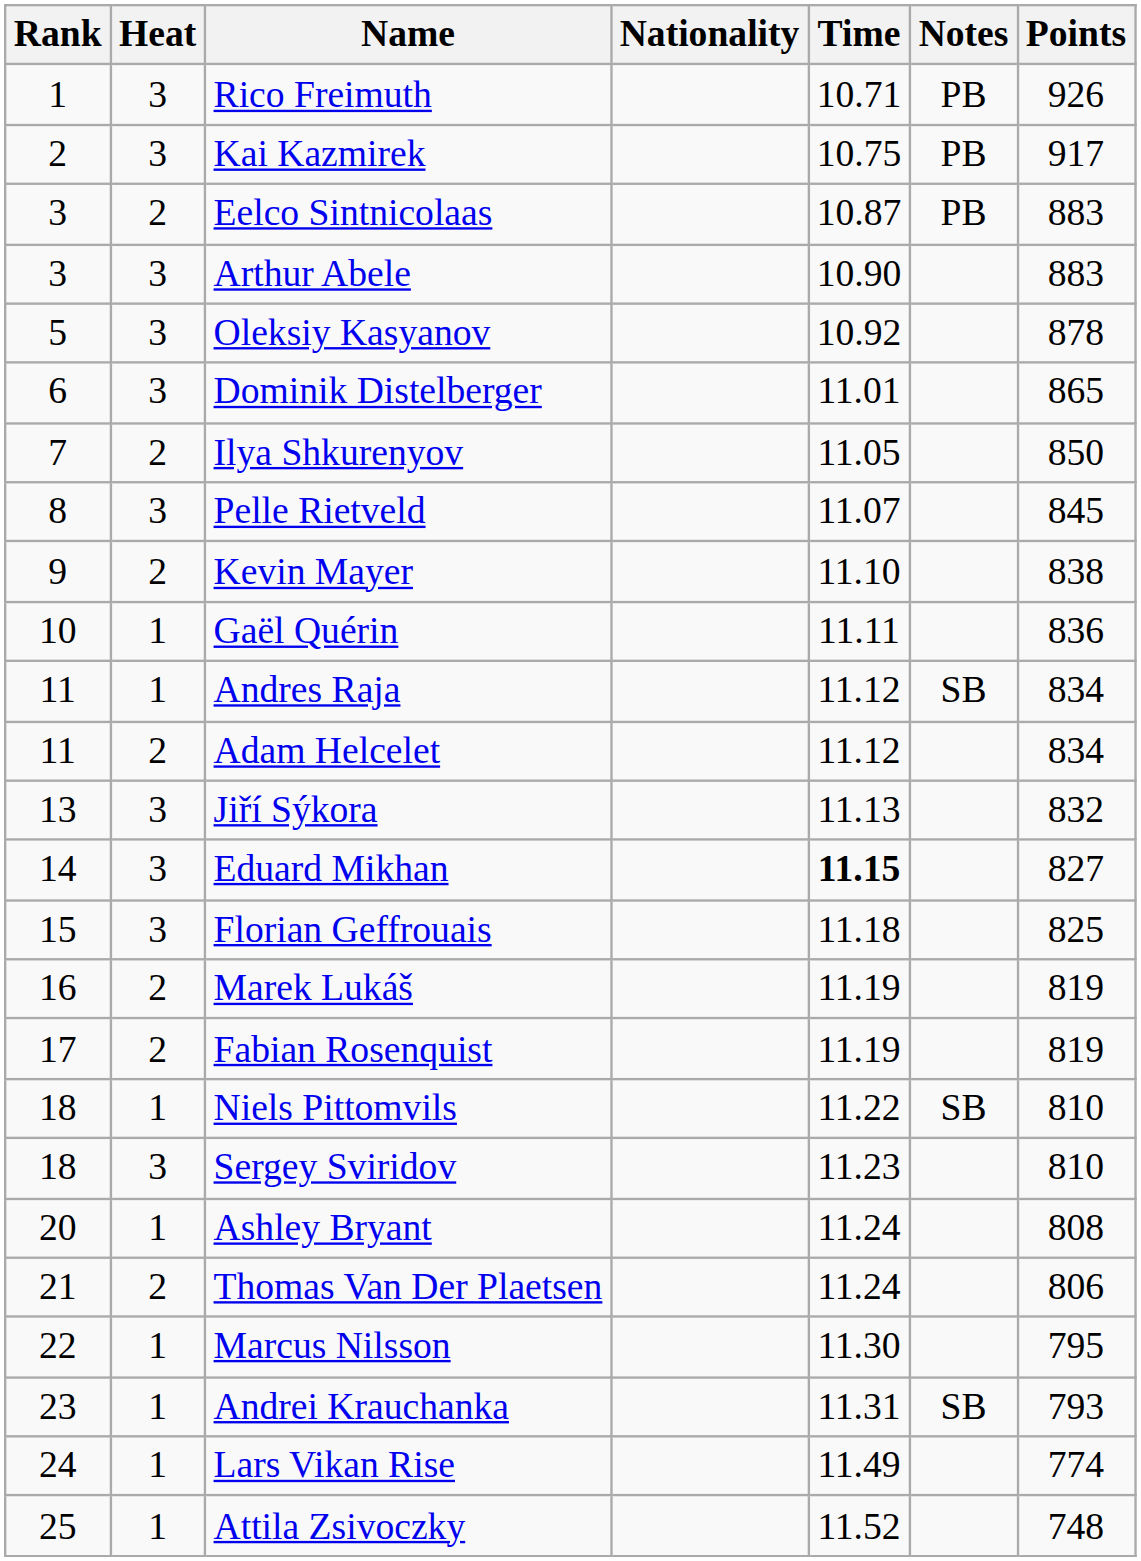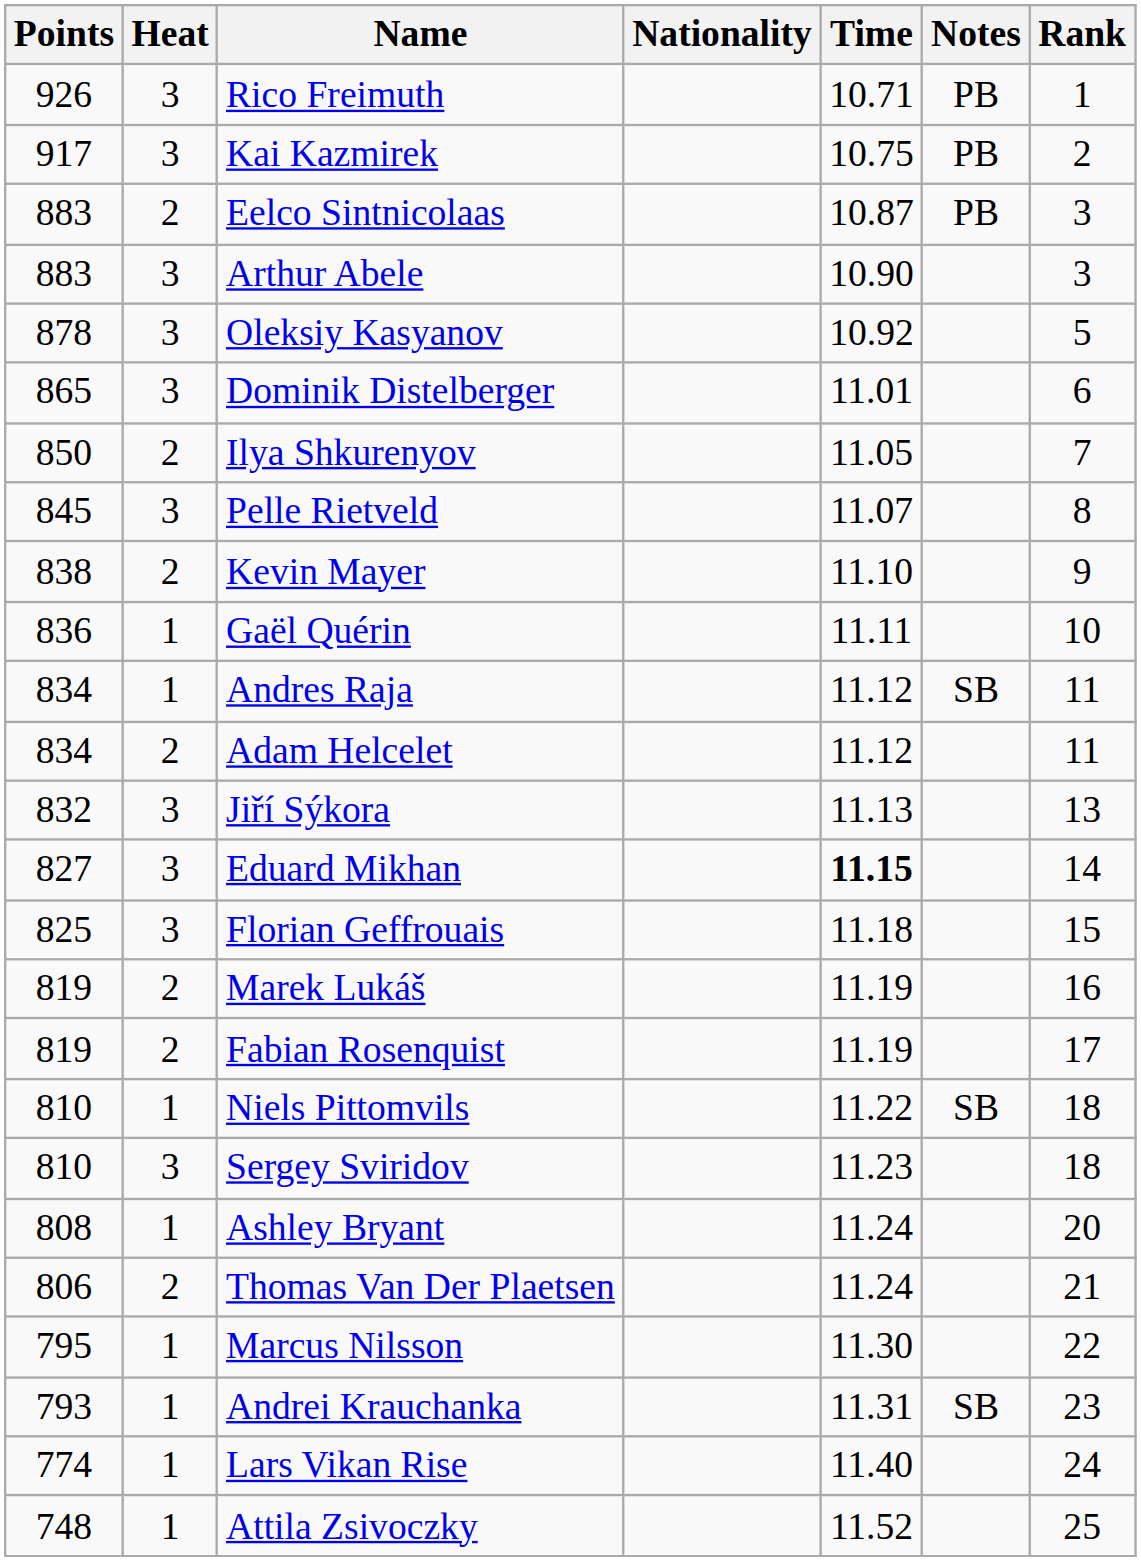columns swapped: Rank <-> Points
Lars Vikan Rise | Time: 11.49 -> 11.40
